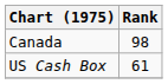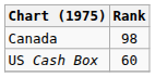US Cash Box | Rank: 61 -> 60
